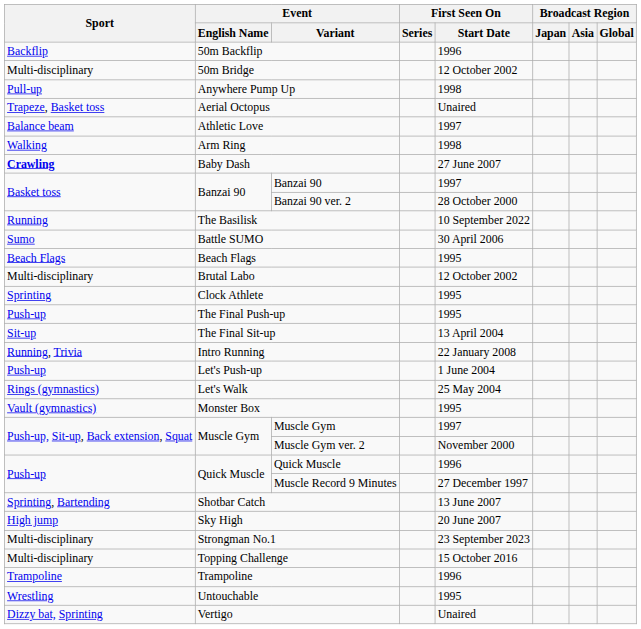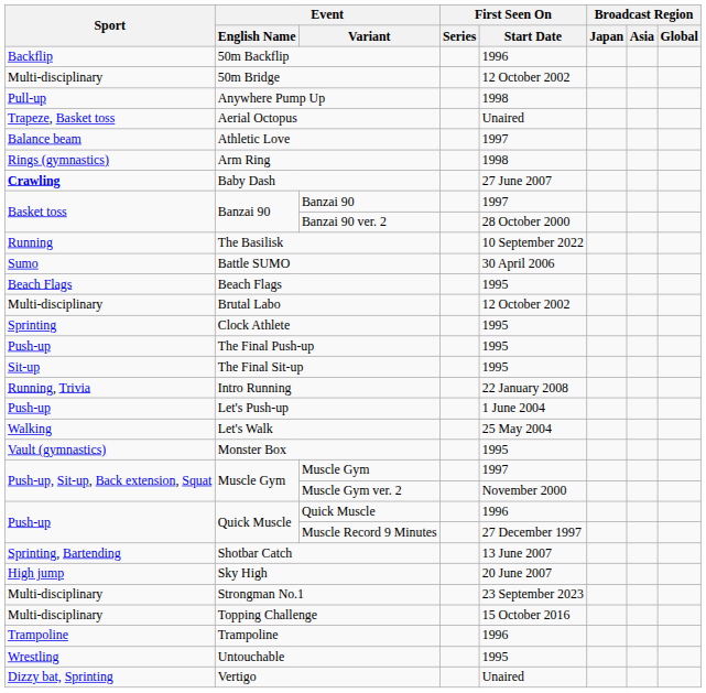Arm Ring | Sport: Walking -> Rings (gymnastics)
The Final Sit-up | First Seen On / Start Date: 13 April 2004 -> 1995
Let's Walk | Sport: Rings (gymnastics) -> Walking
